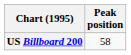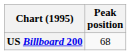US Billboard 200 | Peak position: 58 -> 68
